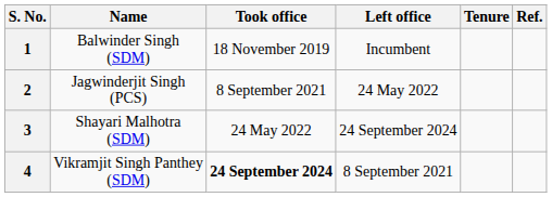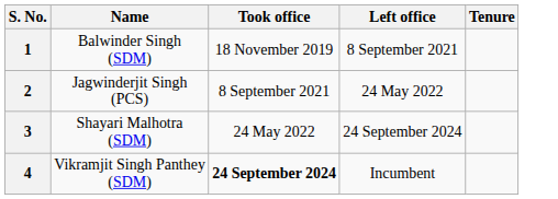- column: Ref.
1 | Left office: Incumbent -> 8 September 2021
4 | Left office: 8 September 2021 -> Incumbent
